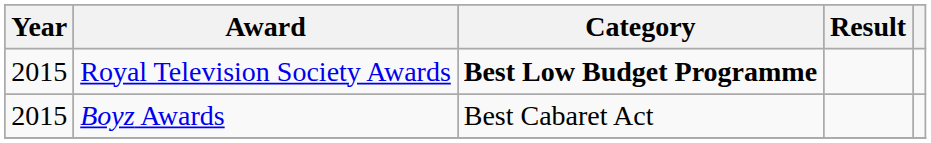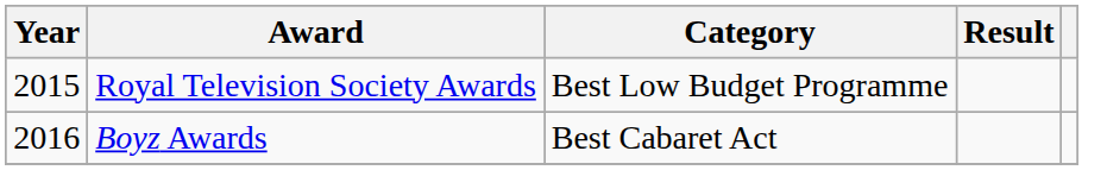Royal Television Society Awards | Category: bold -> normal
Boyz Awards | Year: 2015 -> 2016
